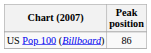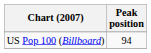US Pop 100 (Billboard) | Peak position: 86 -> 94
